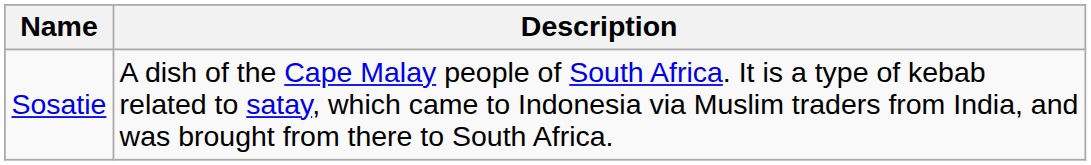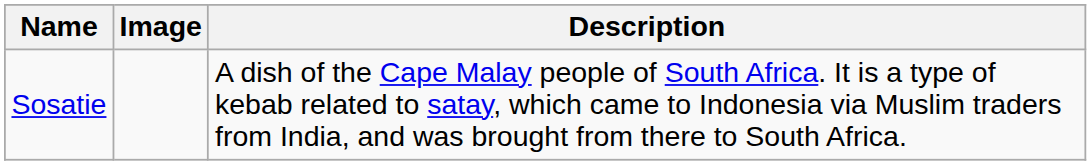+ column: Image
